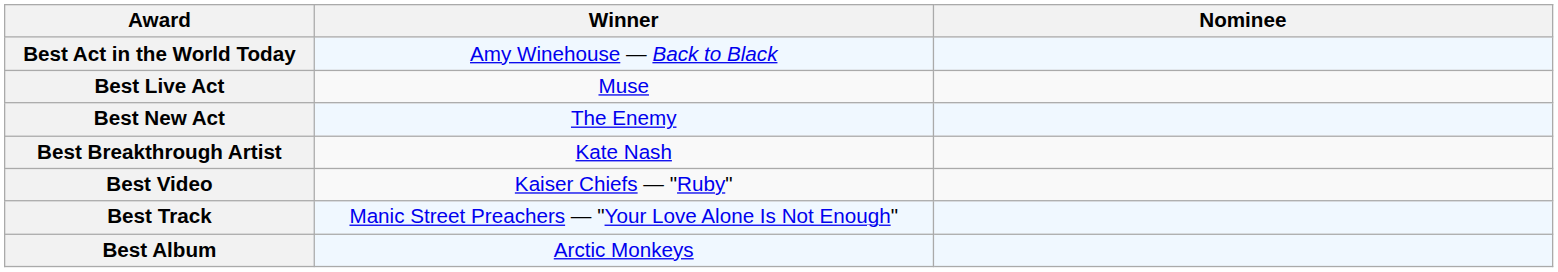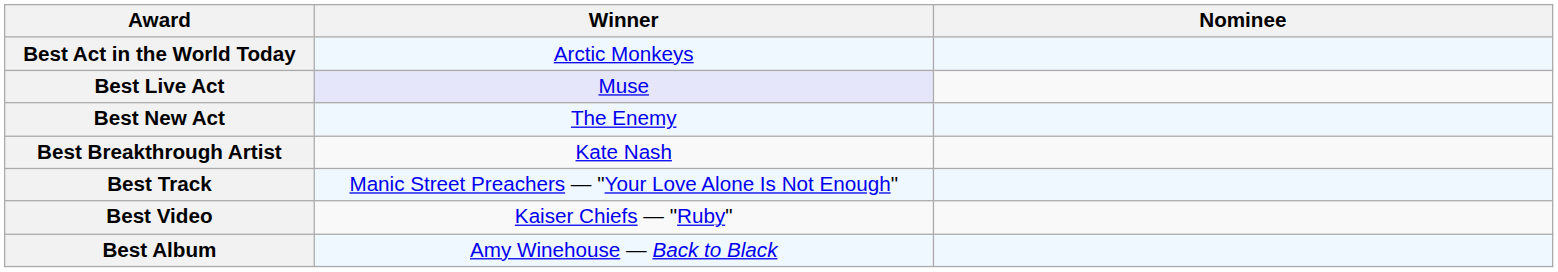Best Act in the World Today | Winner: Amy Winehouse — Back to Black -> Arctic Monkeys
Best Live Act | Winner: no background -> lavender background
rows swapped: Best Track <-> Best Video
Best Album | Winner: Arctic Monkeys -> Amy Winehouse — Back to Black
